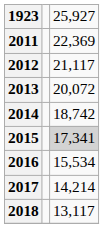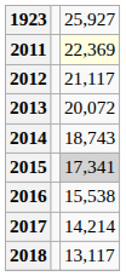2011 | column 3: no background -> lightyellow background
2014 | column 3: 18,742 -> 18,743
2016 | column 3: 15,534 -> 15,538
